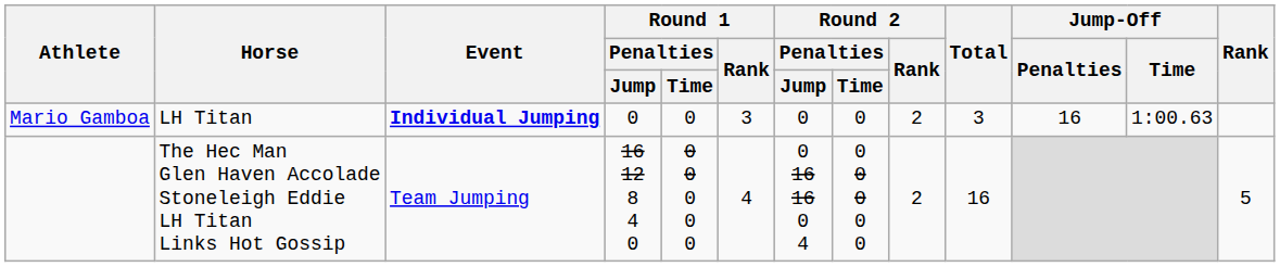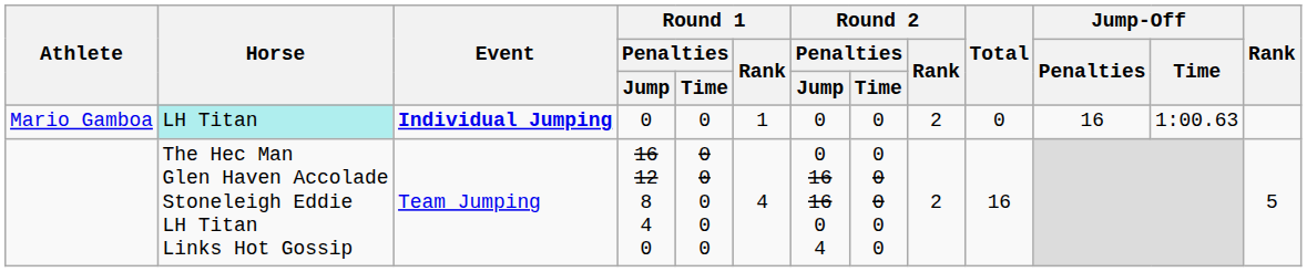Mario Gamboa | Horse: no background -> paleturquoise background
Mario Gamboa | Round 1 / Rank: 3 -> 1
Mario Gamboa | Total: 3 -> 0
